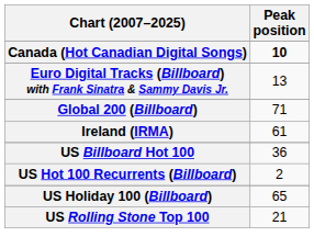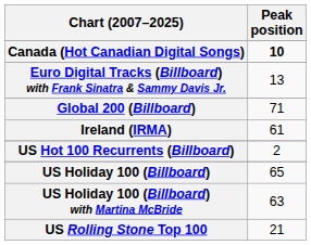- row: US Billboard Hot 100 | 36
+ row: US Holiday 100 (Billboard) with Martina McBride | 63
